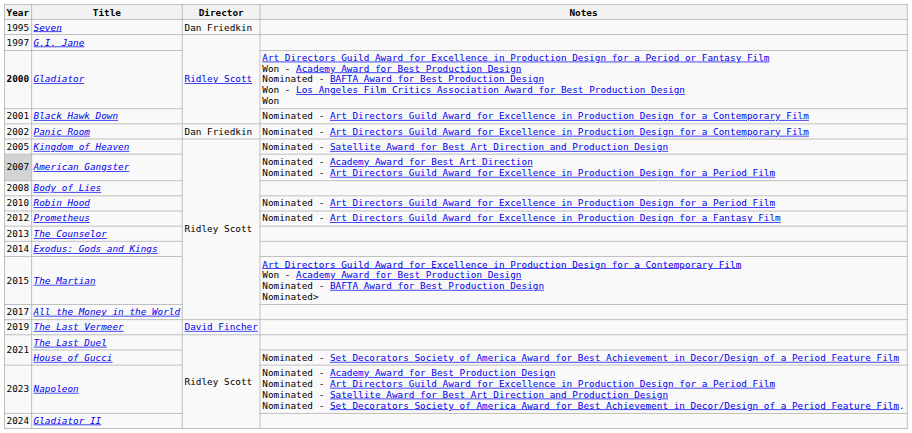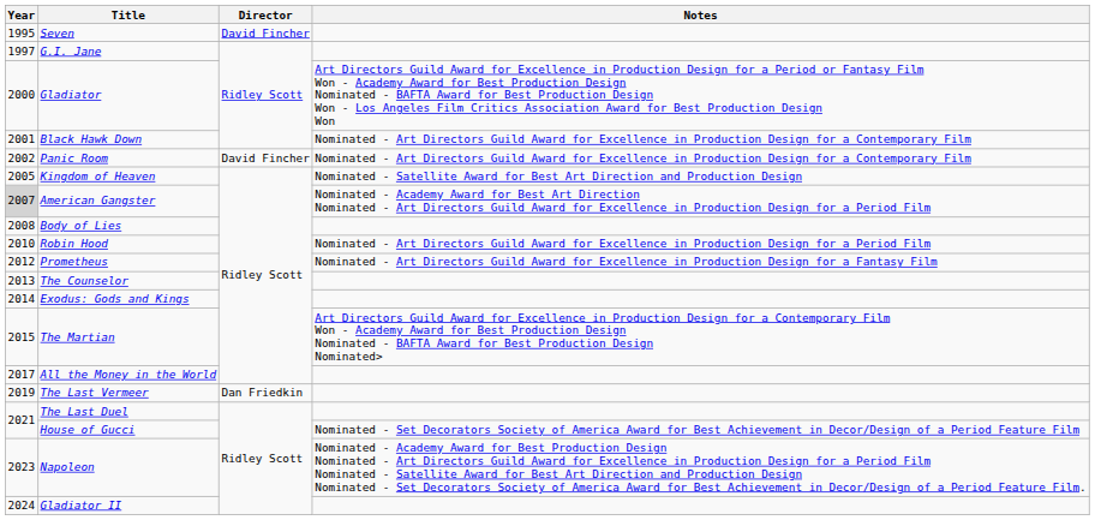Seven | Director: Dan Friedkin -> David Fincher
Gladiator | Year: bold -> normal
Panic Room | Director: Dan Friedkin -> David Fincher
The Last Vermeer | Director: David Fincher -> Dan Friedkin
